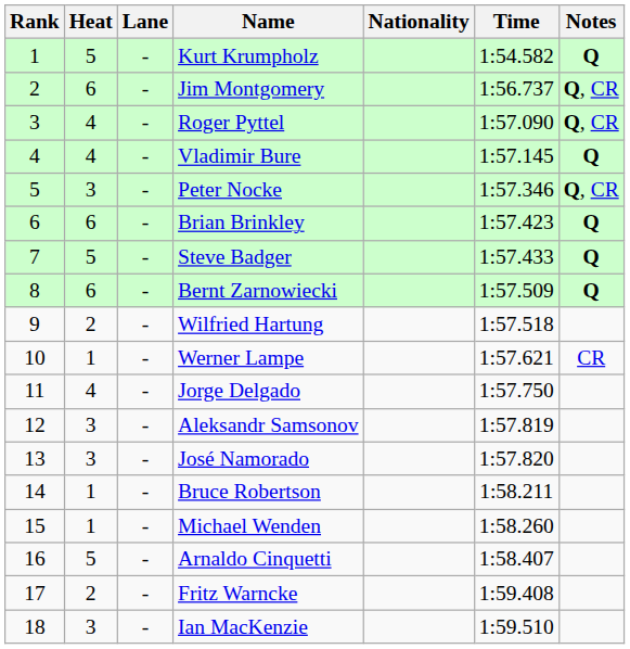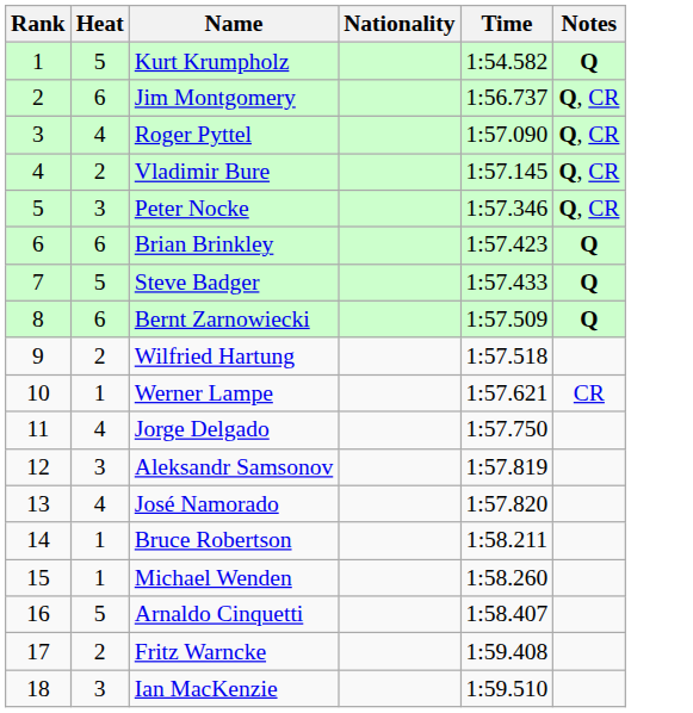- column: Lane | - | - | - | - | - | - | - | - | - | - | - | - | - | - | - | - | - | -
Vladimir Bure | Heat: 4 -> 2
Vladimir Bure | Notes: Q -> Q, CR
José Namorado | Heat: 3 -> 4
